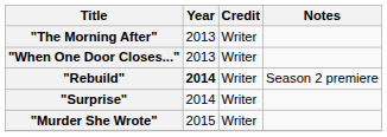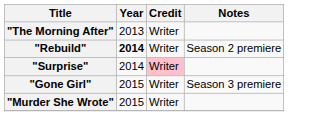- row: "When One Door Closes..." | 2013 | Writer
"Surprise" | Credit: no background -> pink background
+ row: "Gone Girl" | 2015 | Writer | Season 3 premiere
